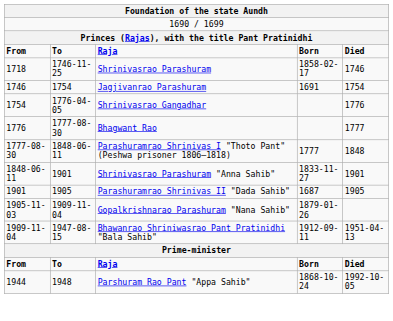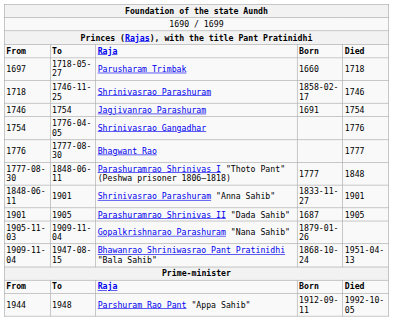+ row: 1697 | 1718-05-27 | Parusharam Trimbak | 1660 | 1718
Bhawanrao Shriniwasrao Pant Pratinidhi "Bala Sahib" | column 4: 1912-09-11 -> 1868-10-24
Parshuram Rao Pant "Appa Sahib" | column 4: 1868-10-24 -> 1912-09-11
